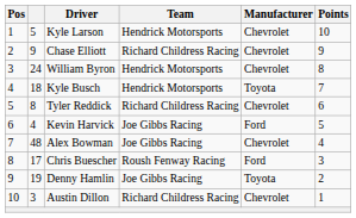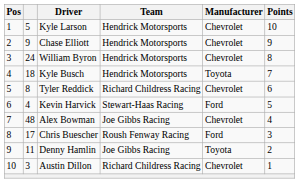Chase Elliott | Team: Richard Childress Racing -> Hendrick Motorsports
Kevin Harvick | Team: Joe Gibbs Racing -> Stewart-Haas Racing
Denny Hamlin | column 2: 19 -> 11
